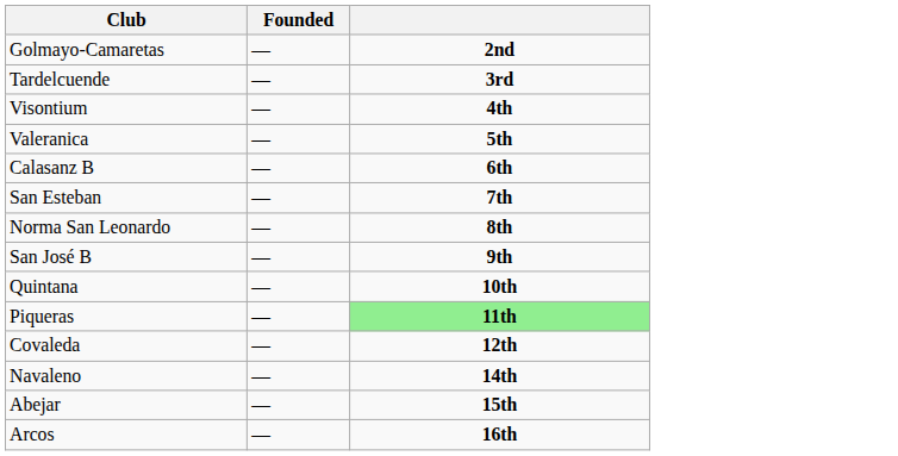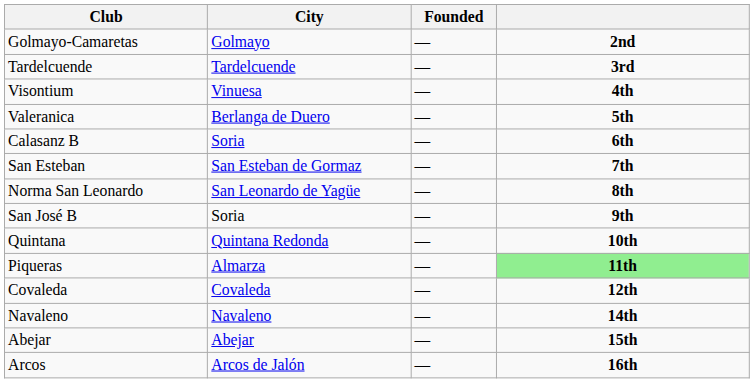+ column: City | Golmayo | Tardelcuende | Vinuesa | Berlanga de Duero | Soria | San Esteban de Gormaz | San Leonardo de Yagüe | Soria | Quintana Redonda | Almarza | Covaleda | Navaleno | Abejar | Arcos de Jalón
